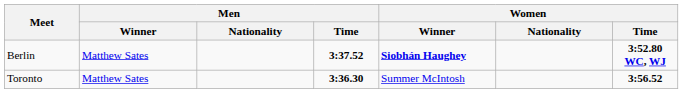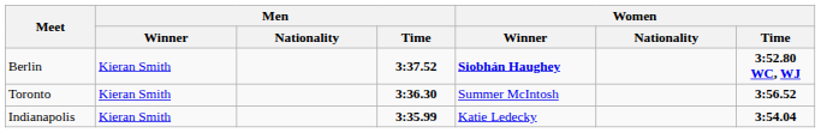Berlin | Men / Winner: Matthew Sates -> Kieran Smith
Toronto | Men / Winner: Matthew Sates -> Kieran Smith
+ row: Indianapolis | Kieran Smith | 3:35.99 | Katie Ledecky | 3:54.04
